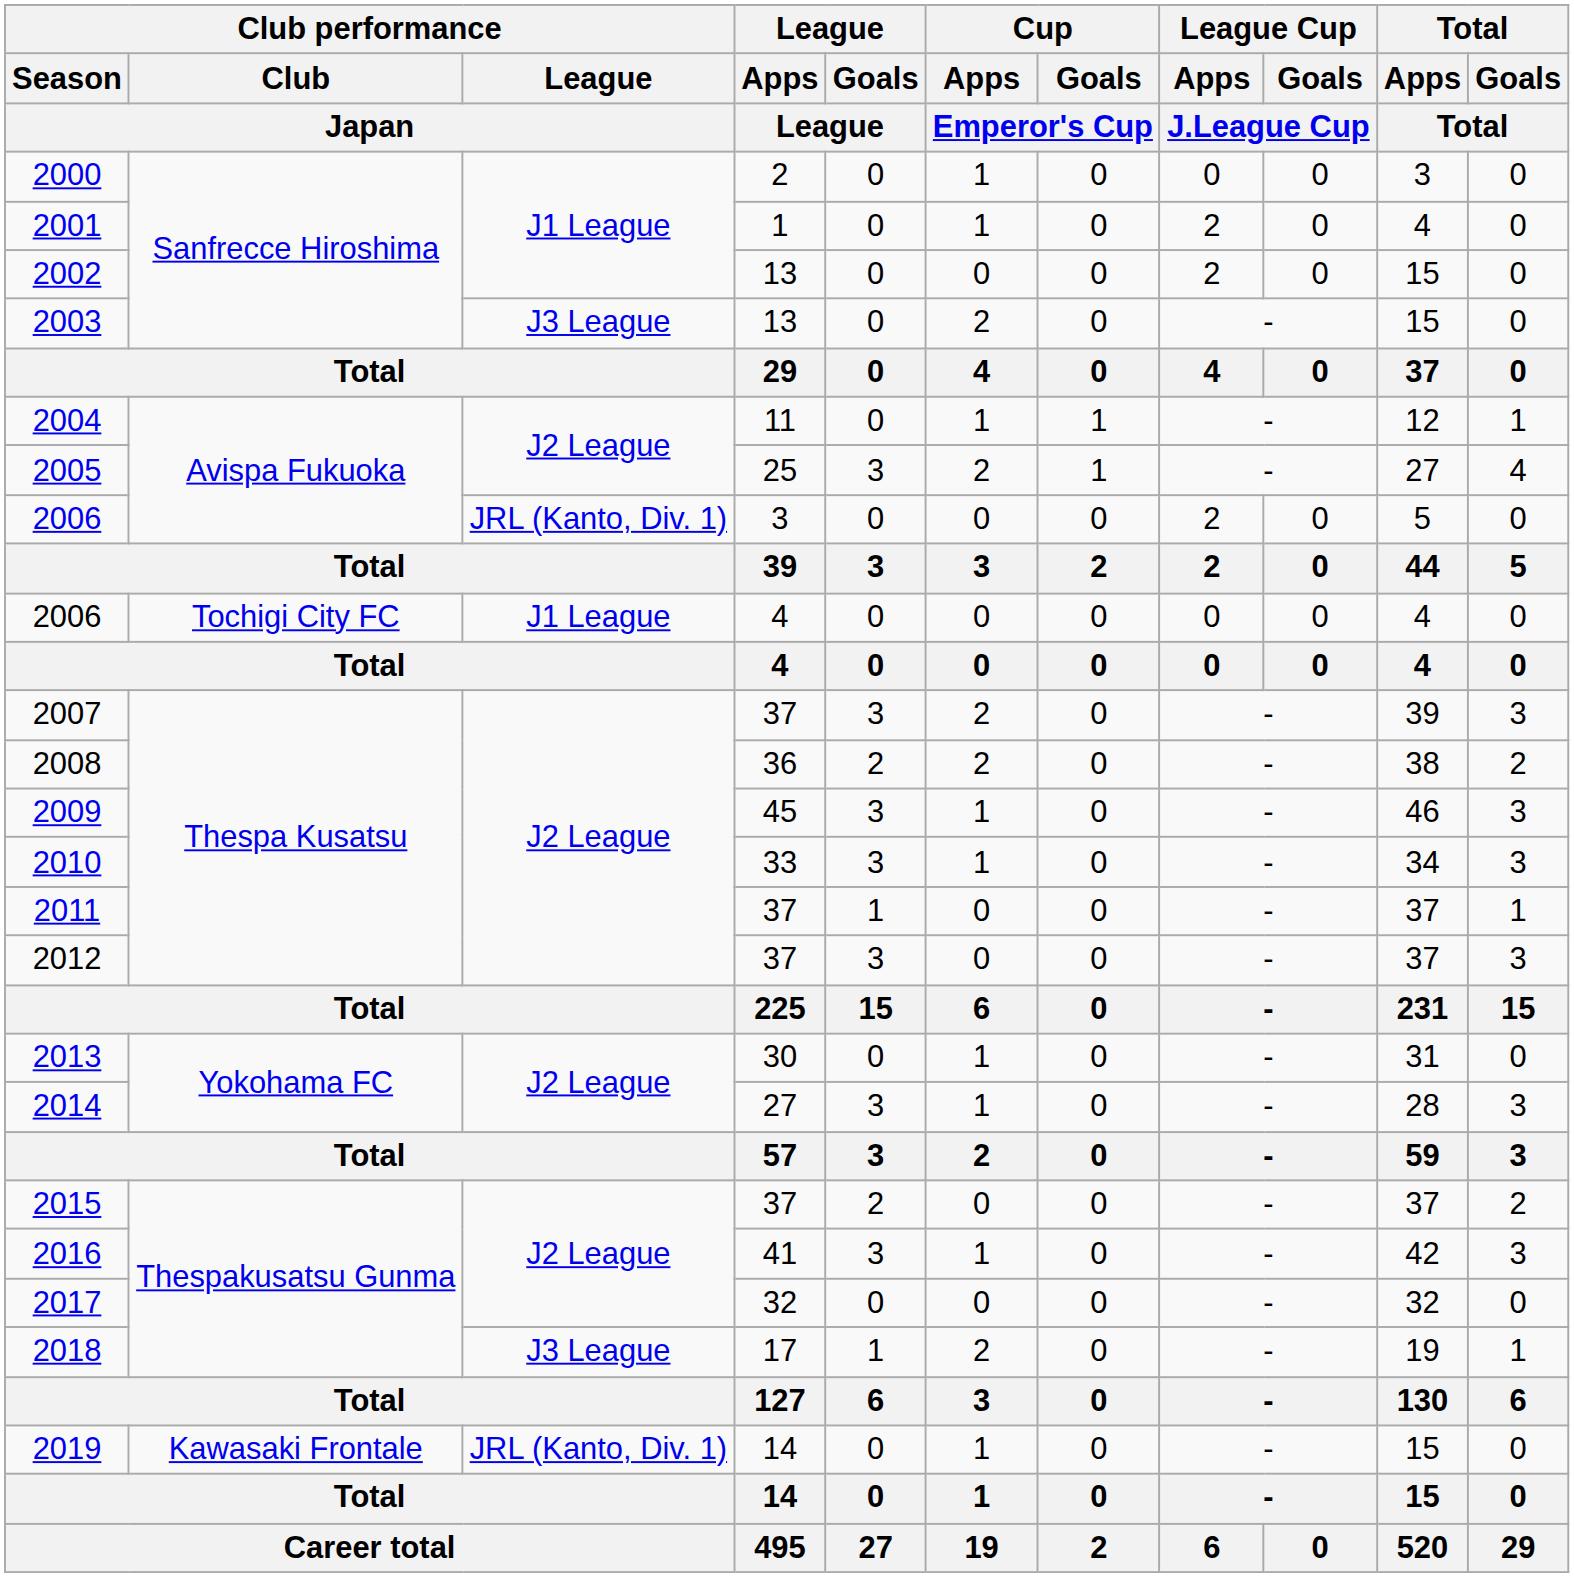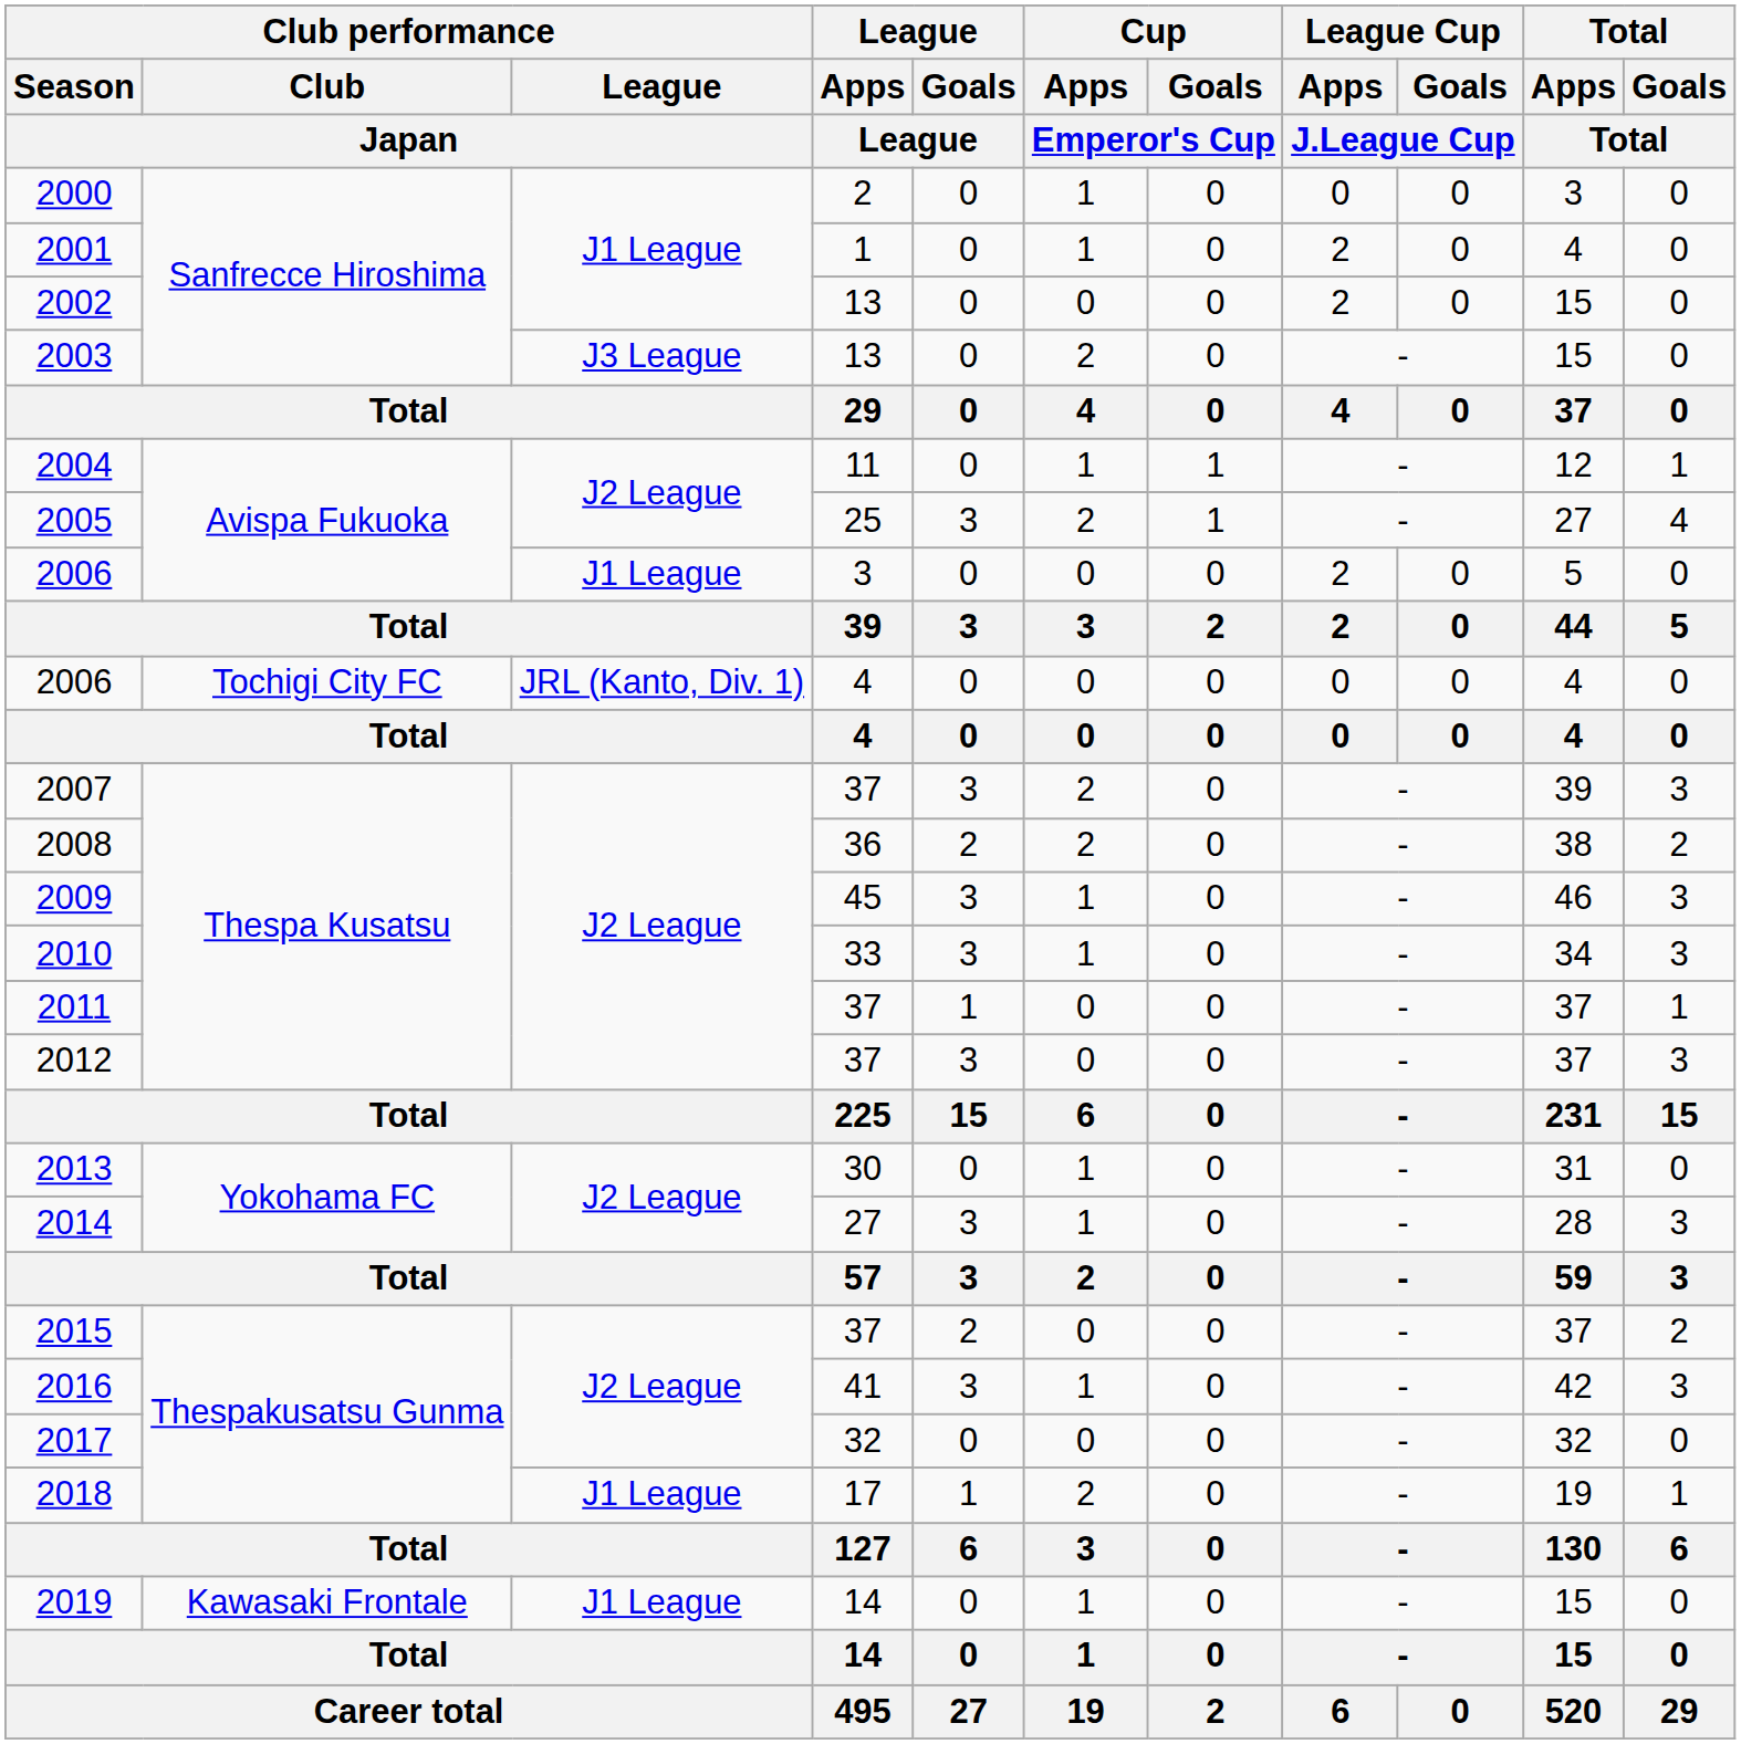2006 / 3 | Club performance / League / Japan: JRL (Kanto, Div. 1) -> J1 League
2006 / 4 | Club performance / League / Japan: J1 League -> JRL (Kanto, Div. 1)
2018 | Club performance / League / Japan: J3 League -> J1 League
2019 | Club performance / League / Japan: JRL (Kanto, Div. 1) -> J1 League
